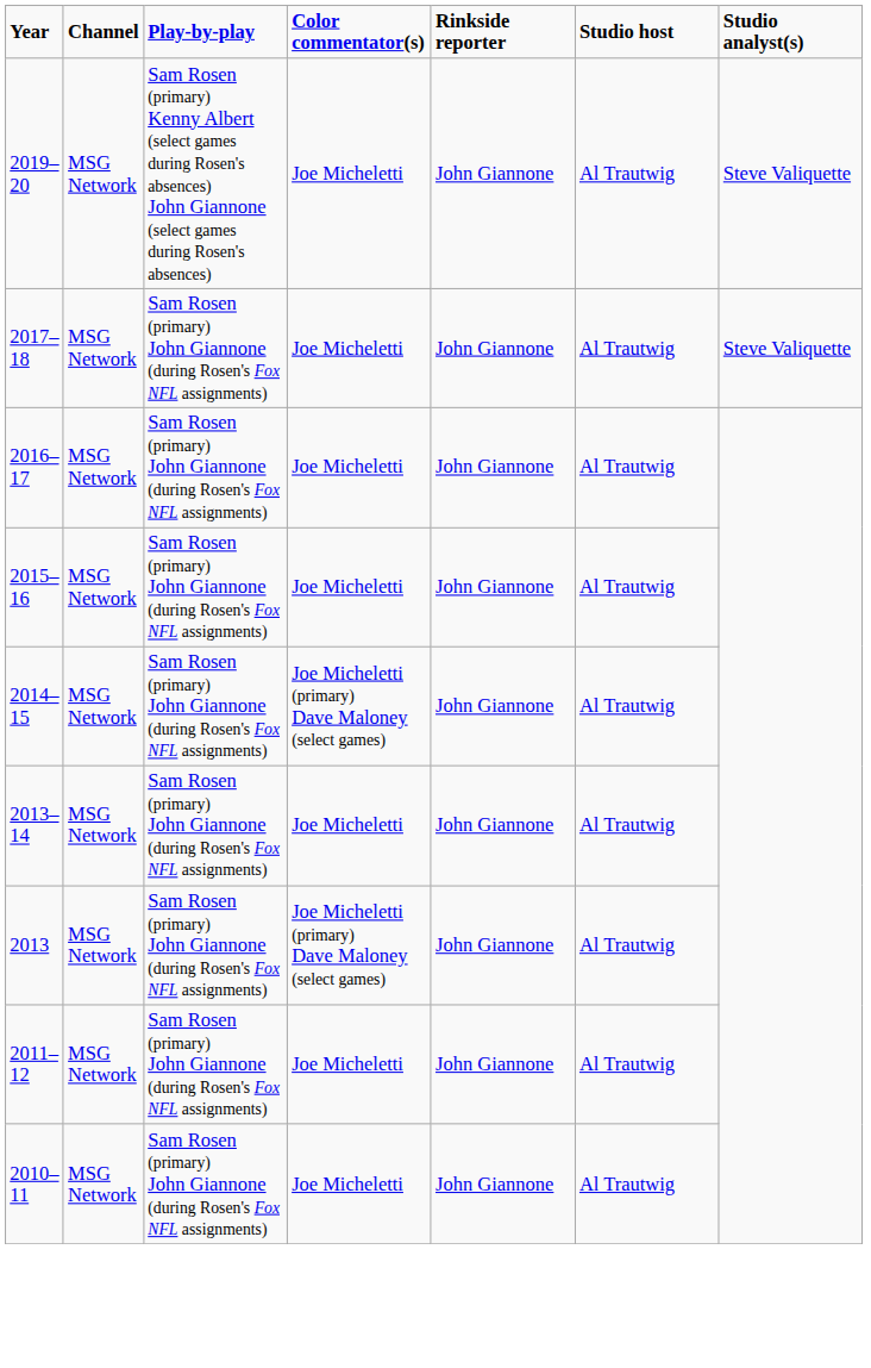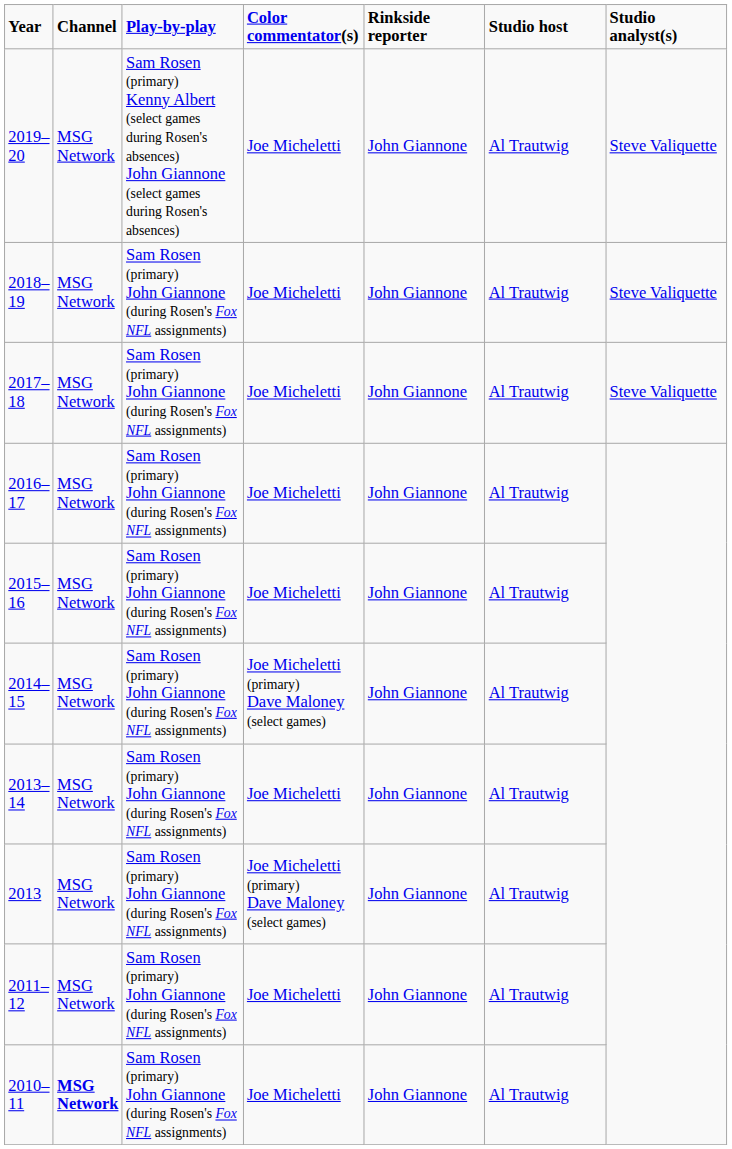+ row: 2018–19 | MSG Network | Sam Rosen (primary) John Giannone (during Rosen's Fox NFL assignments) | Joe Micheletti | John Giannone | Al Trautwig | Steve Valiquette
2010–11 | Channel: normal -> bold
